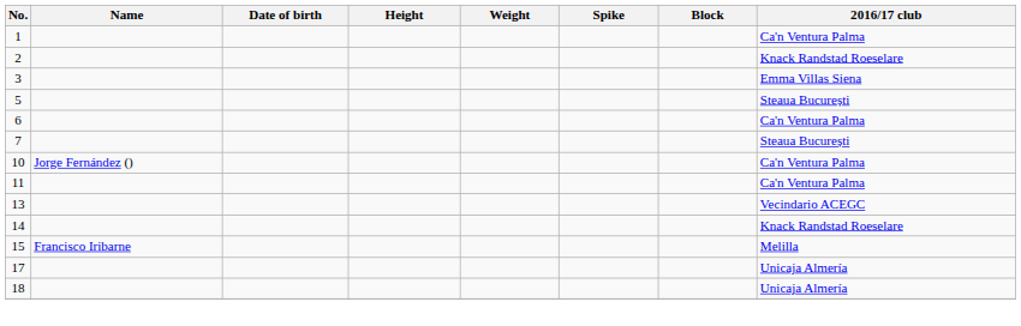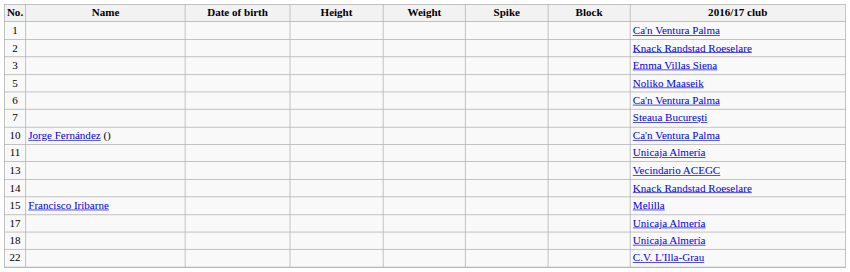5 | 2016/17 club: Steaua București -> Noliko Maaseik
11 | 2016/17 club: Ca'n Ventura Palma -> Unicaja Almería
+ row: 22 | C.V. L'Illa-Grau
